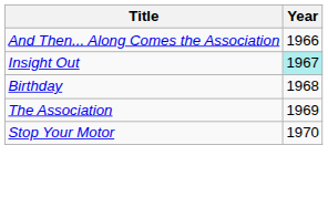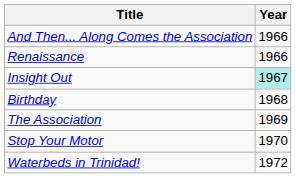+ row: Renaissance | 1966
+ row: Waterbeds in Trinidad! | 1972
